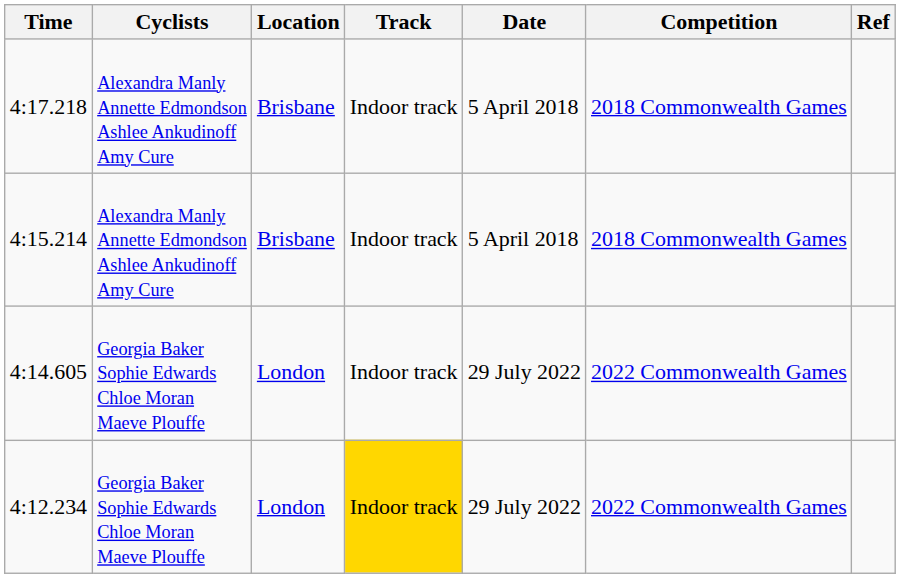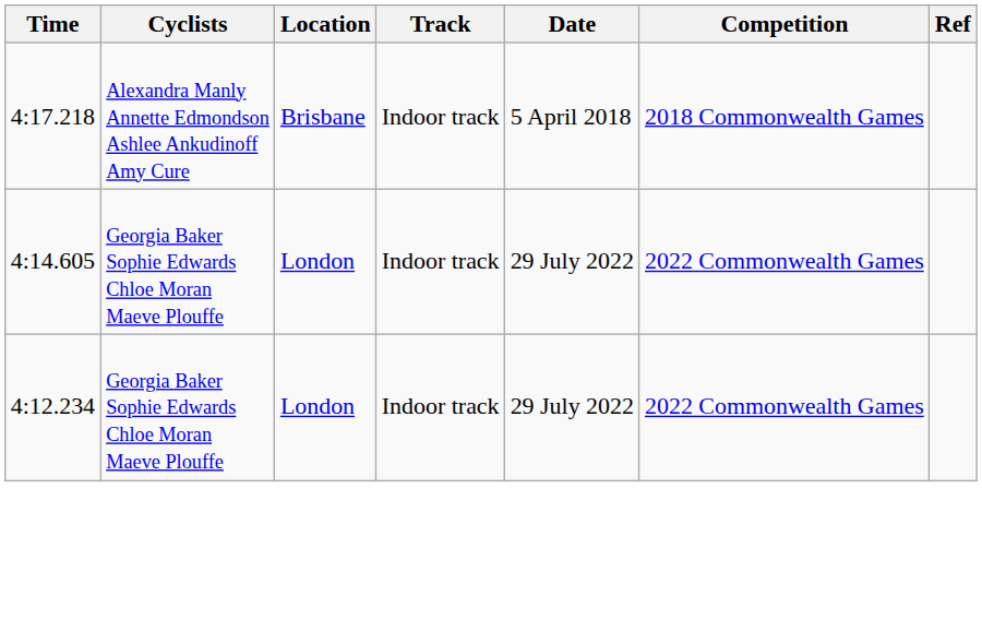- row: 4:15.214 | Alexandra Manly Annette Edmondson Ashlee Ankudinoff Amy Cure | Brisbane | Indoor track | 5 April 2018 | 2018 Commonwealth Games
4:12.234 | Track: gold background -> no background
